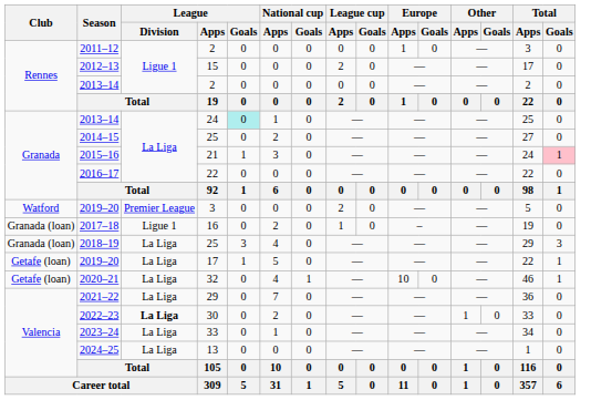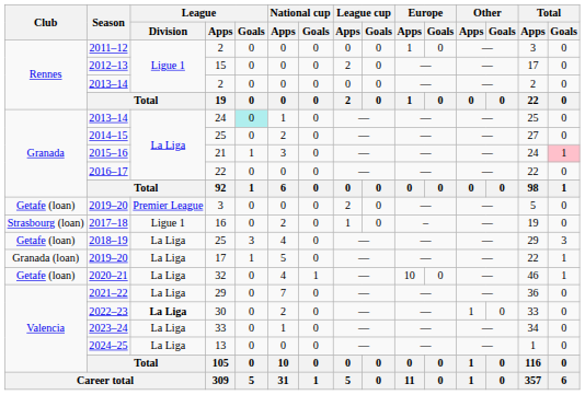2019–20 / 3 | Club: Watford -> Getafe (loan)
2017–18 | Club: Granada (loan) -> Strasbourg (loan)
2018–19 | Club: Granada (loan) -> Getafe (loan)
2019–20 / 17 | Club: Getafe (loan) -> Granada (loan)
